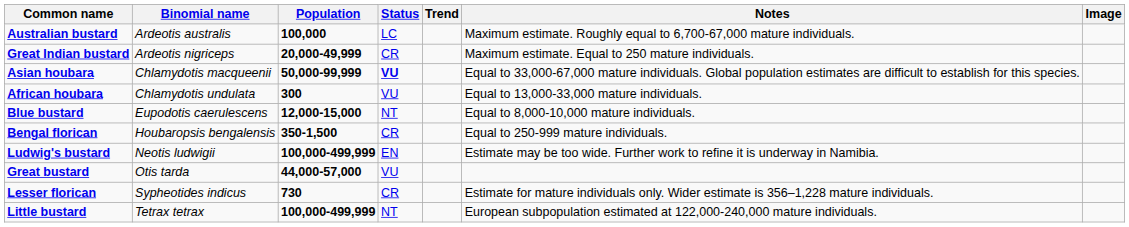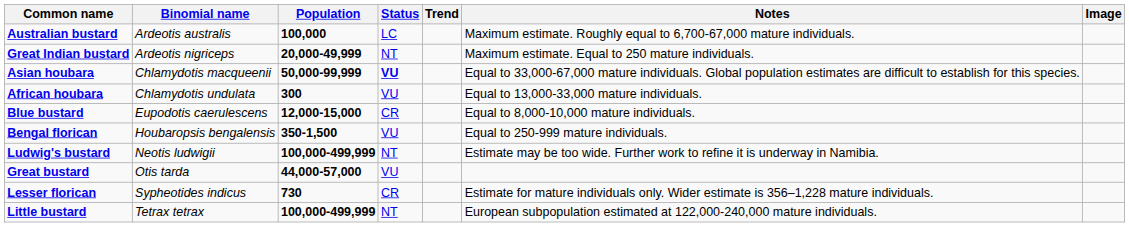Great Indian bustard | Status: CR -> NT
Blue bustard | Status: NT -> CR
Bengal florican | Status: CR -> VU
Ludwig's bustard | Status: EN -> NT
